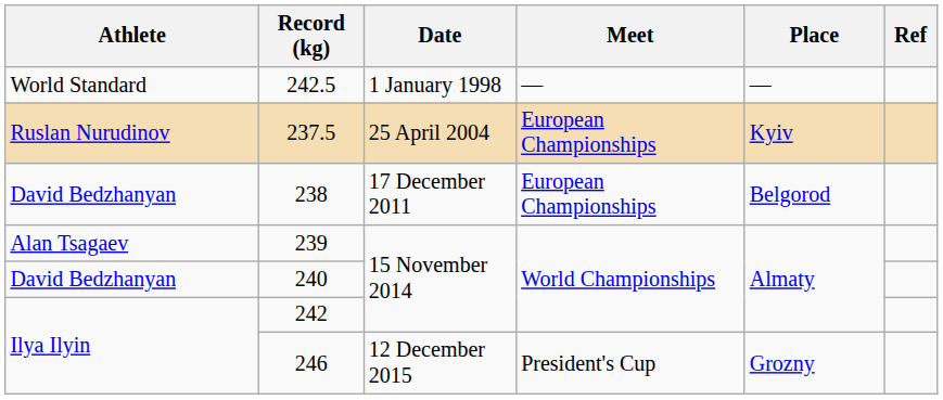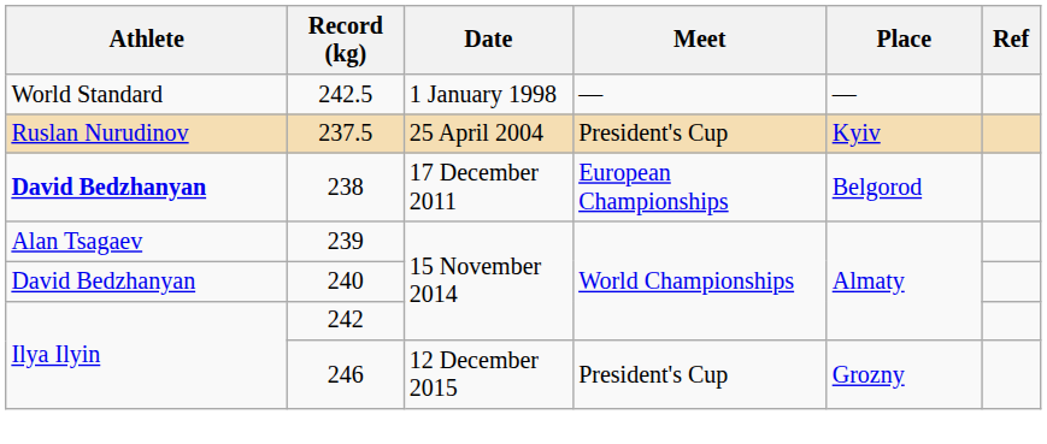237.5 | Meet: European Championships -> President's Cup
238 | Athlete: normal -> bold
